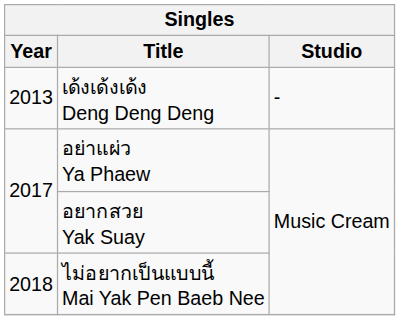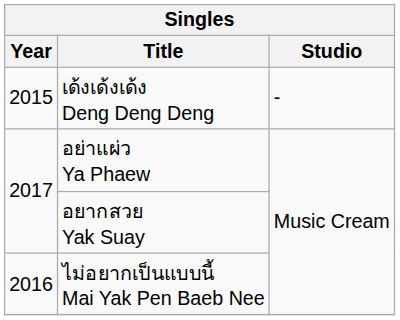เด้งเด้งเด้ง Deng Deng Deng | Year: 2013 -> 2015
ไม่อยากเป็นแบบนี้ Mai Yak Pen Baeb Nee | Year: 2018 -> 2016
